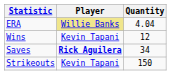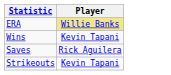- column: Quantity | 4.04 | 12 | 34 | 150
Saves | Player: bold -> normal
